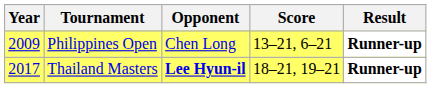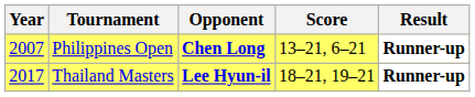Philippines Open | Year: 2009 -> 2007
Philippines Open | Opponent: normal -> bold
